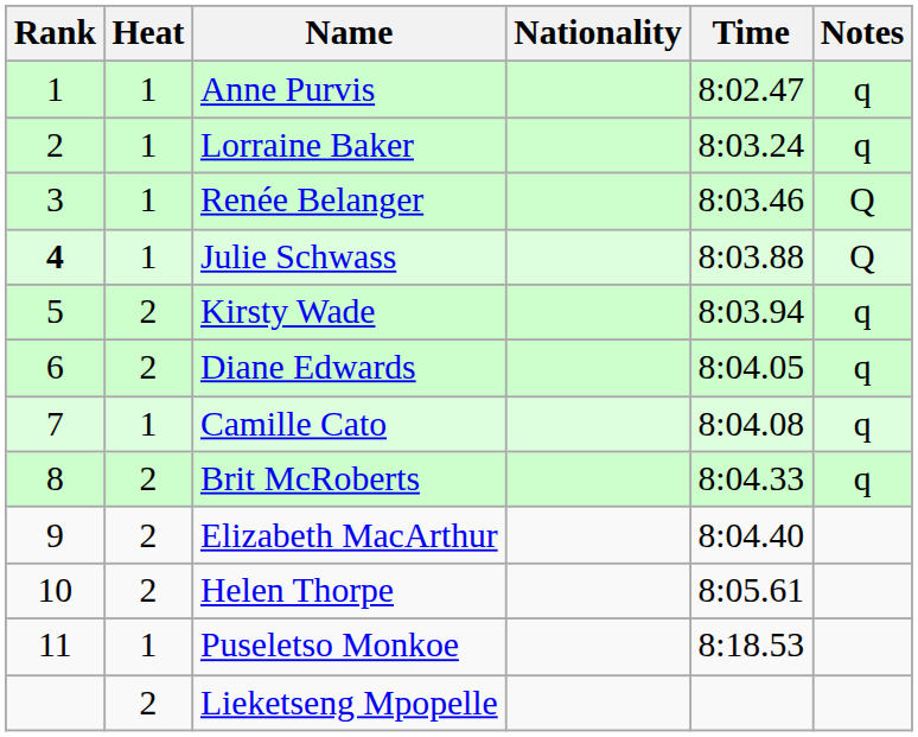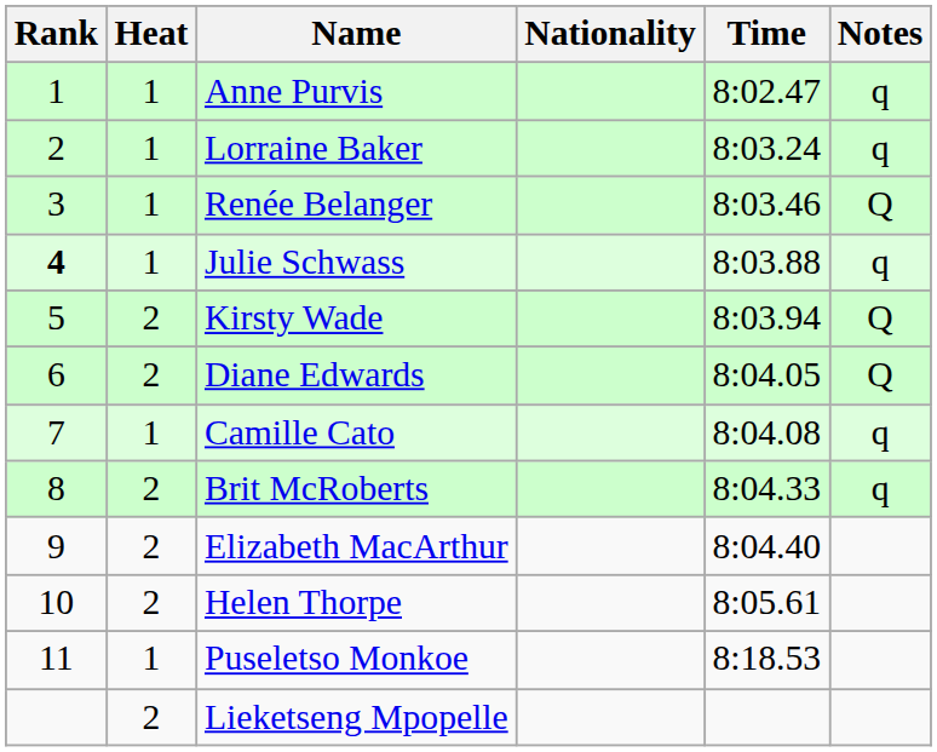Julie Schwass | Notes: Q -> q
Kirsty Wade | Notes: q -> Q
Diane Edwards | Notes: q -> Q
